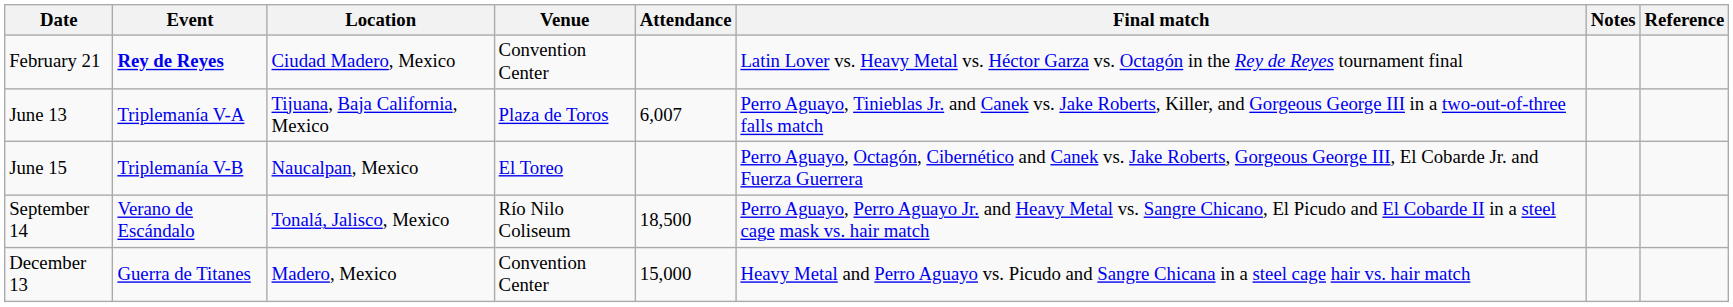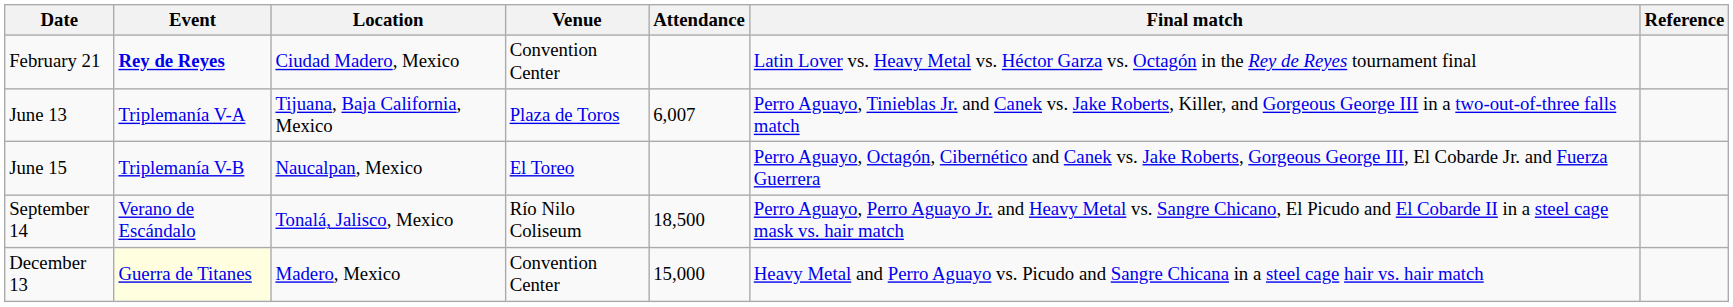- column: Notes
December 13 | Event: no background -> lightyellow background
